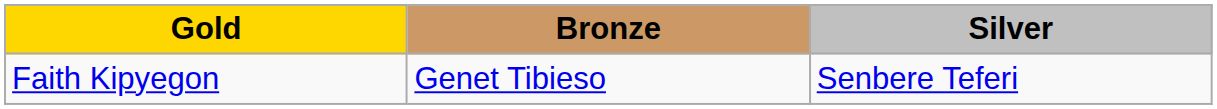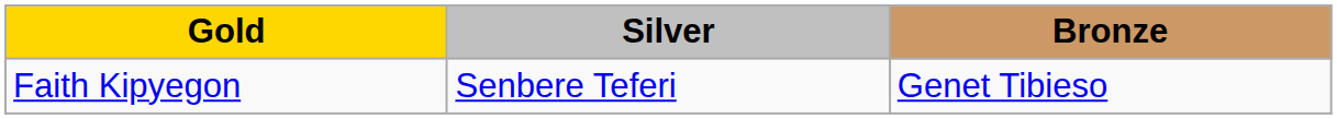columns swapped: Silver <-> Bronze
